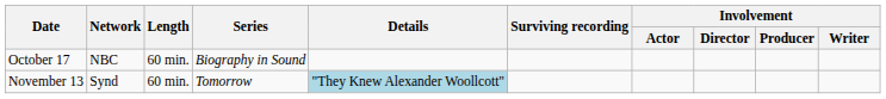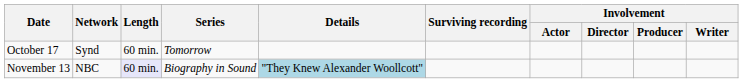October 17 | Network: NBC -> Synd
October 17 | Series: Biography in Sound -> Tomorrow
November 13 | Network: Synd -> NBC
November 13 | Length: no background -> lavender background
November 13 | Series: Tomorrow -> Biography in Sound
